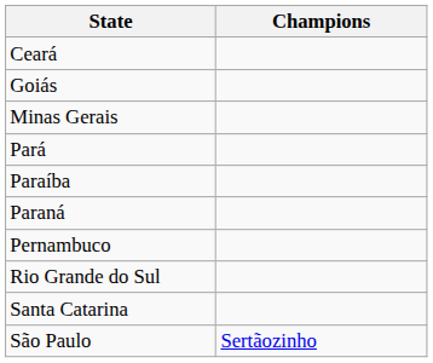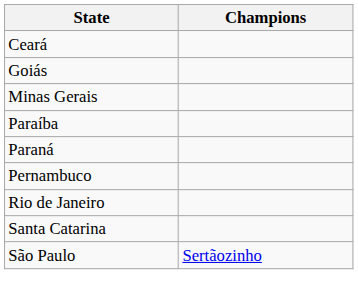- row: Pará
+ row: Rio de Janeiro
- row: Rio Grande do Sul
